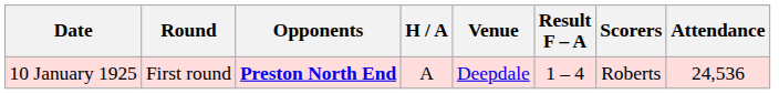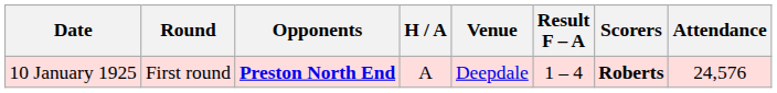10 January 1925 | Scorers: normal -> bold
10 January 1925 | Attendance: 24,536 -> 24,576
